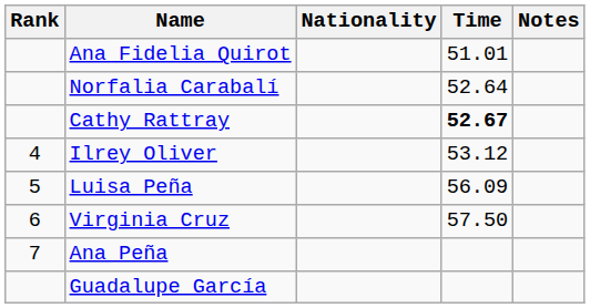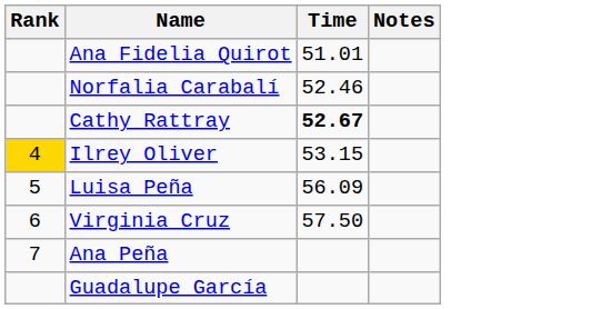- column: Nationality
Norfalia Carabalí | Time: 52.64 -> 52.46
Ilrey Oliver | Rank: no background -> gold background
Ilrey Oliver | Time: 53.12 -> 53.15
